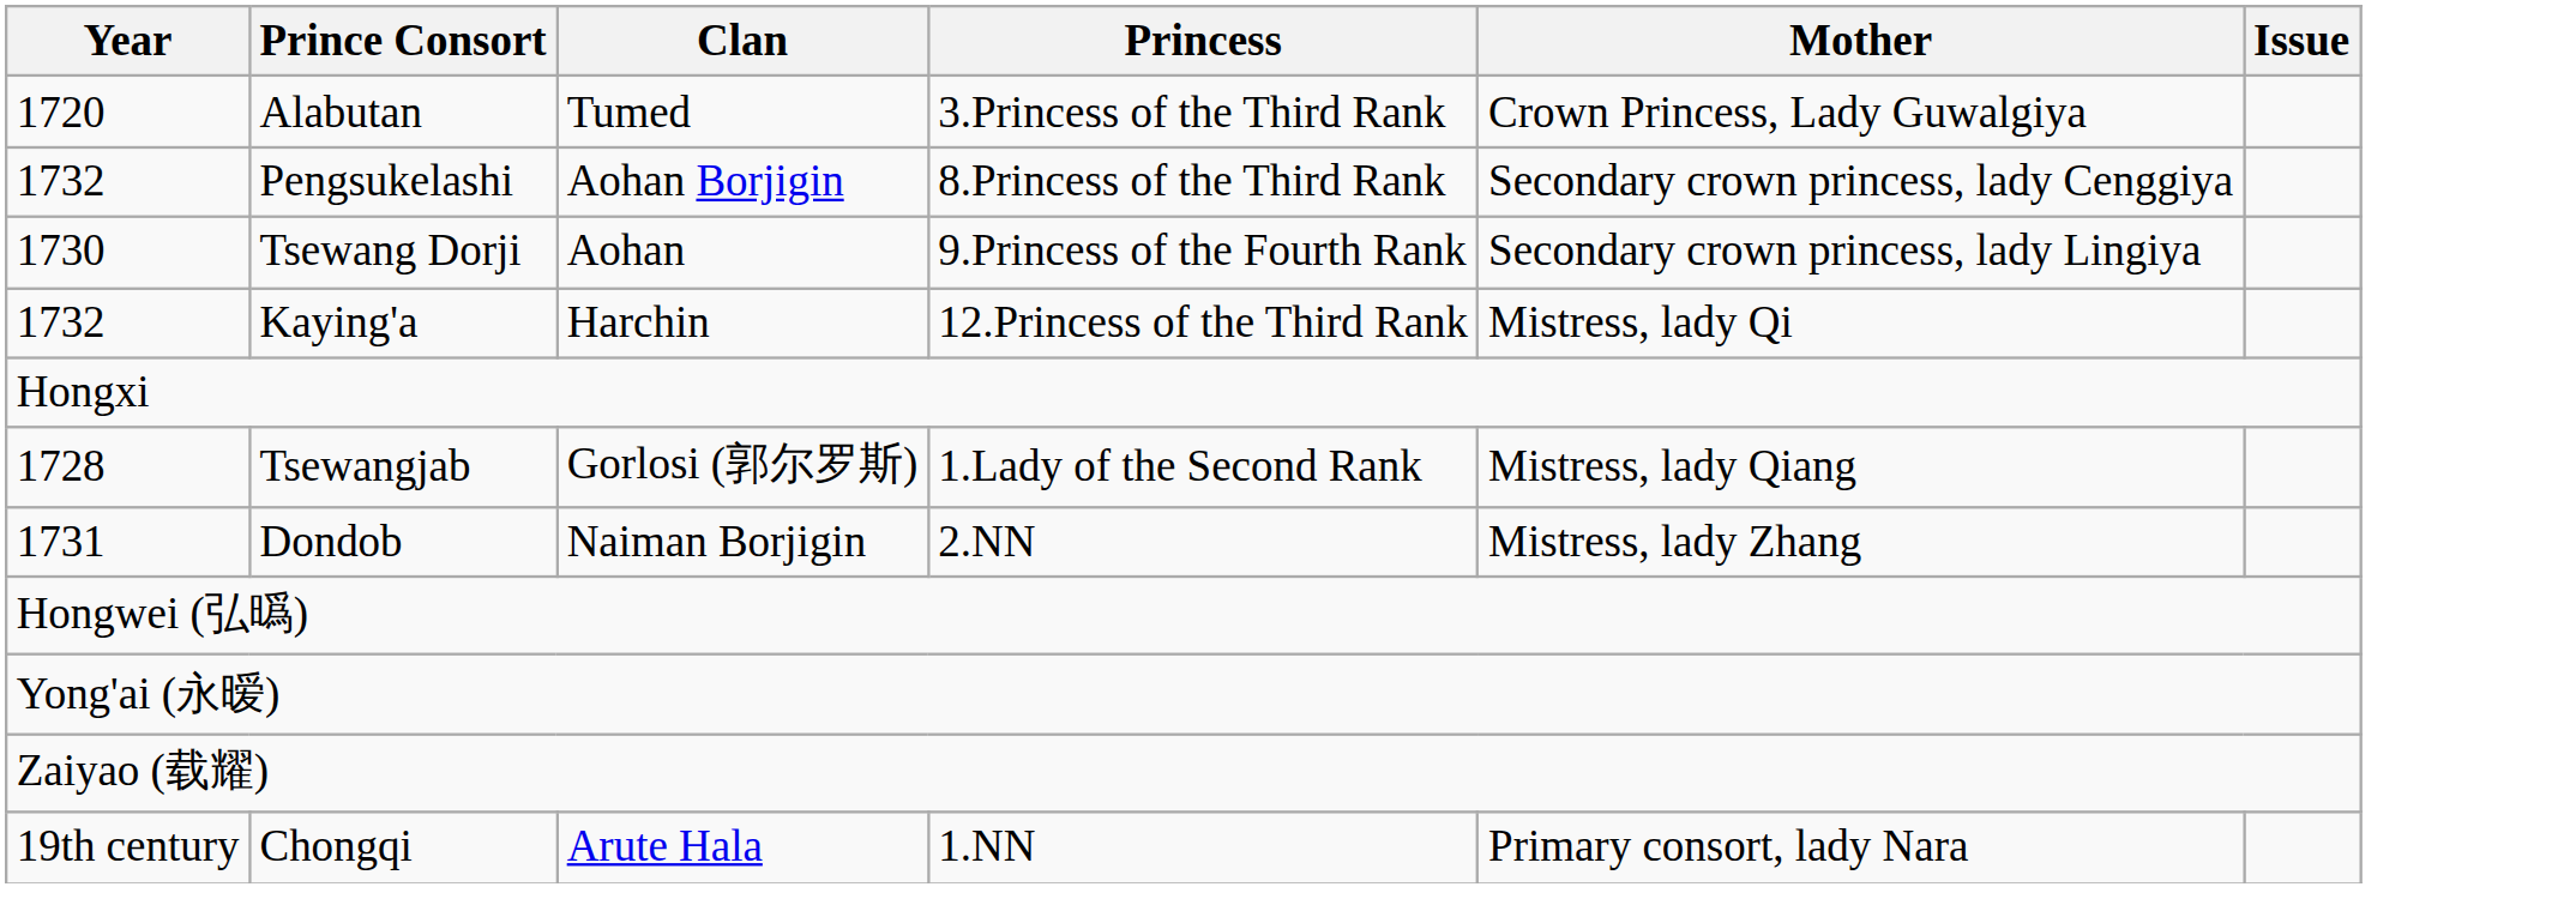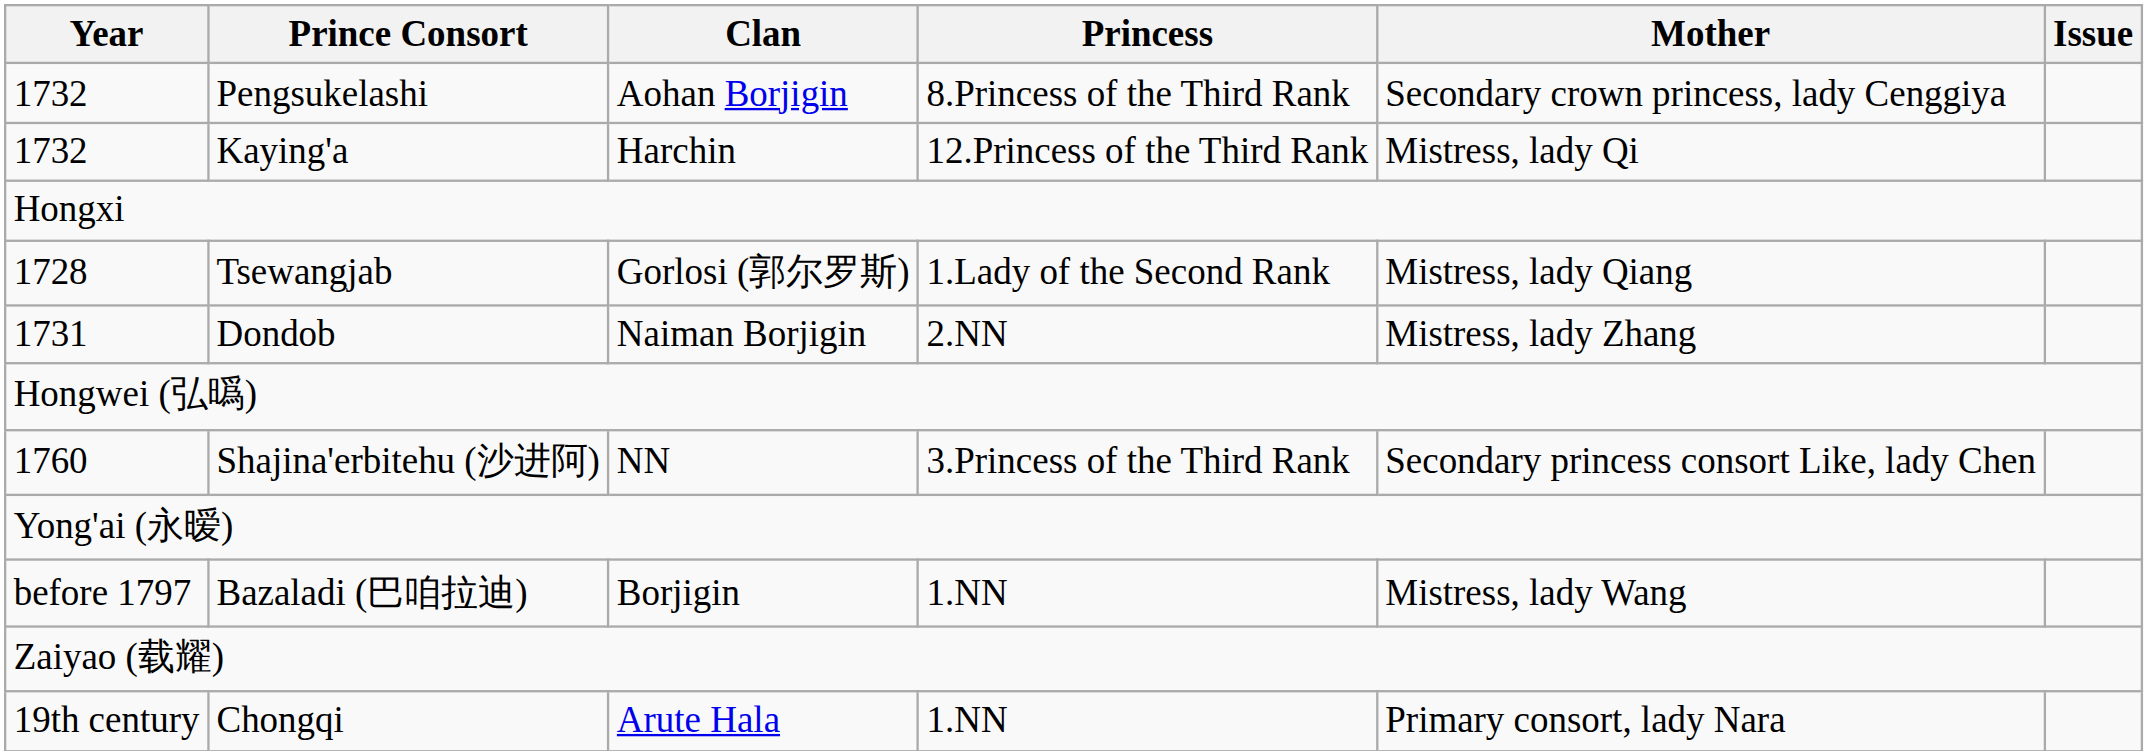- row: 1720 | Alabutan | Tumed | 3.Princess of the Third Rank | Crown Princess, Lady Guwalgiya
- row: 1730 | Tsewang Dorji | Aohan | 9.Princess of the Fourth Rank | Secondary crown princess, lady Lingiya
+ row: 1760 | Shajina'erbitehu (沙进阿) | NN | 3.Princess of the Third Rank | Secondary princess consort Like, lady Chen
+ row: before 1797 | Bazaladi (巴咱拉迪) | Borjigin | 1.NN | Mistress, lady Wang
